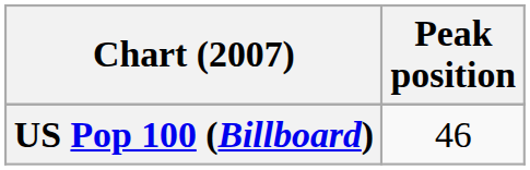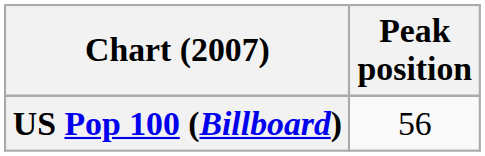US Pop 100 (Billboard) | Peak position: 46 -> 56
